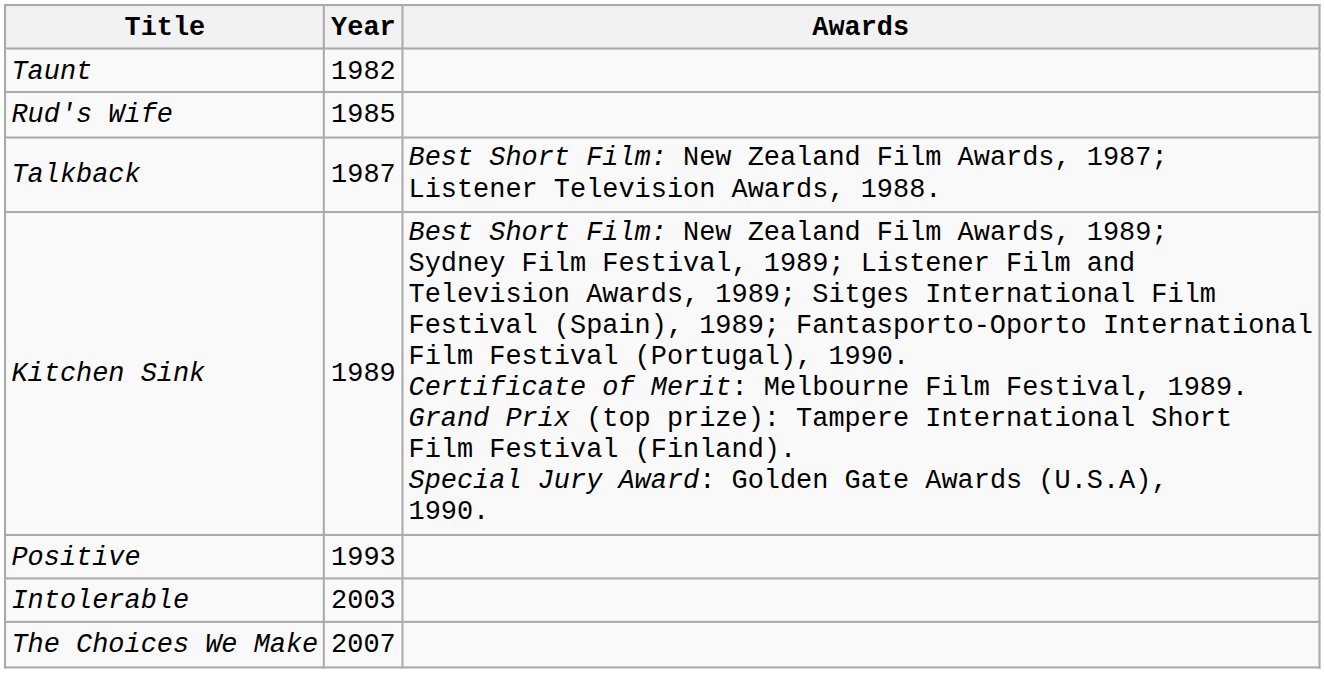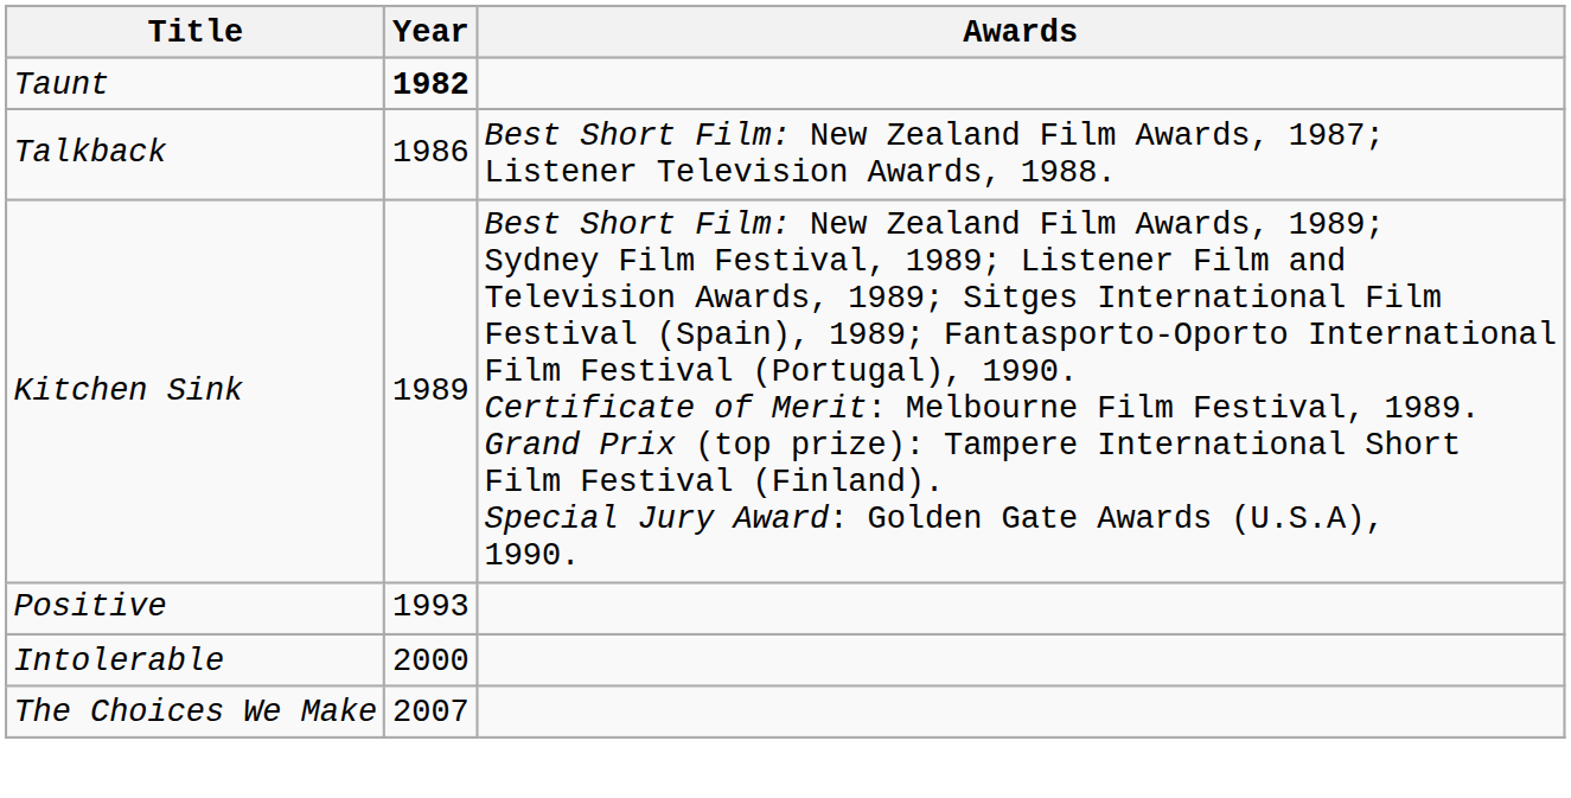Taunt | Year: normal -> bold
- row: Rud's Wife | 1985
Talkback | Year: 1987 -> 1986
Intolerable | Year: 2003 -> 2000
